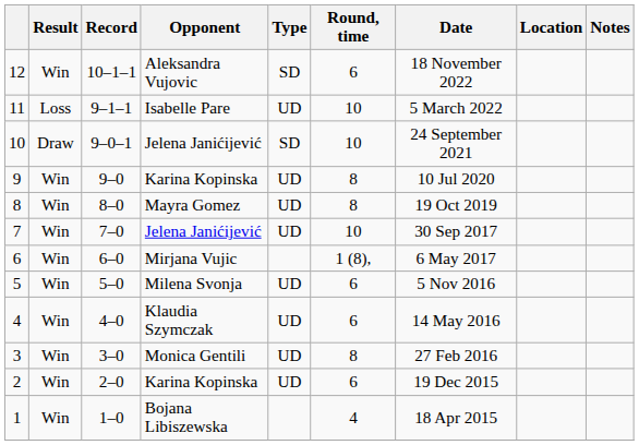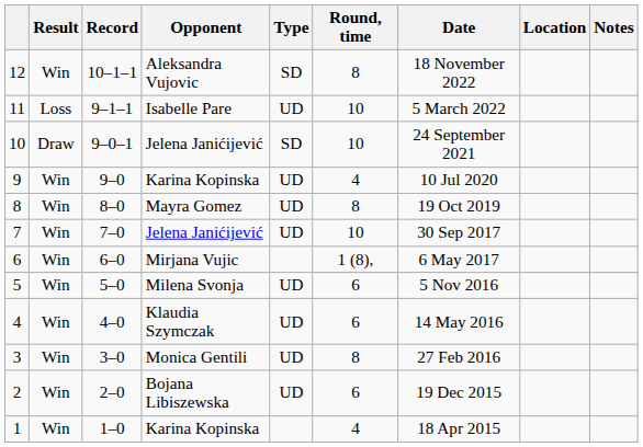12 | Round, time: 6 -> 8
9 | Round, time: 8 -> 4
2 | Opponent: Karina Kopinska -> Bojana Libiszewska
1 | Opponent: Bojana Libiszewska -> Karina Kopinska
